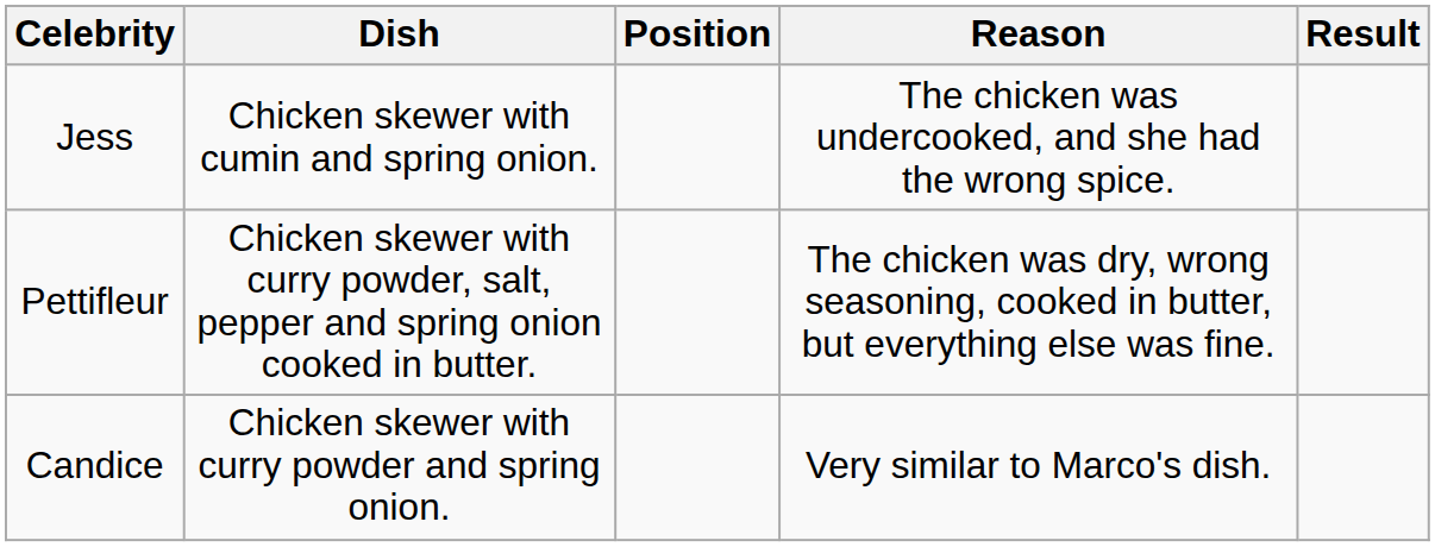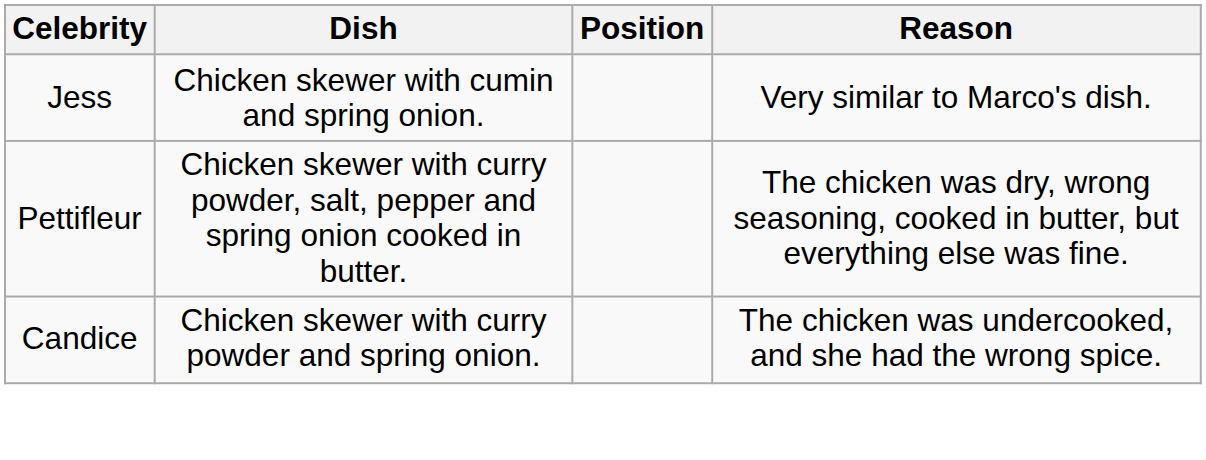- column: Result
Jess | Reason: The chicken was undercooked, and she had the wrong spice. -> Very similar to Marco's dish.
Candice | Reason: Very similar to Marco's dish. -> The chicken was undercooked, and she had the wrong spice.
